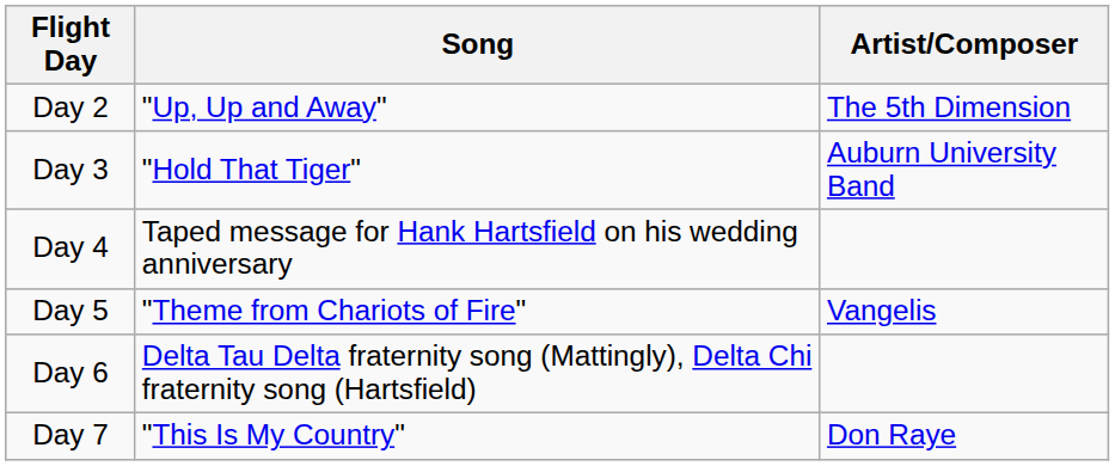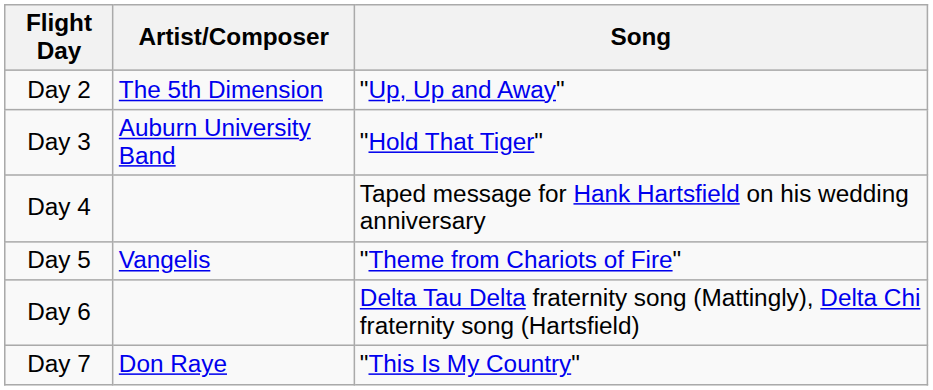columns swapped: Song <-> Artist/Composer
